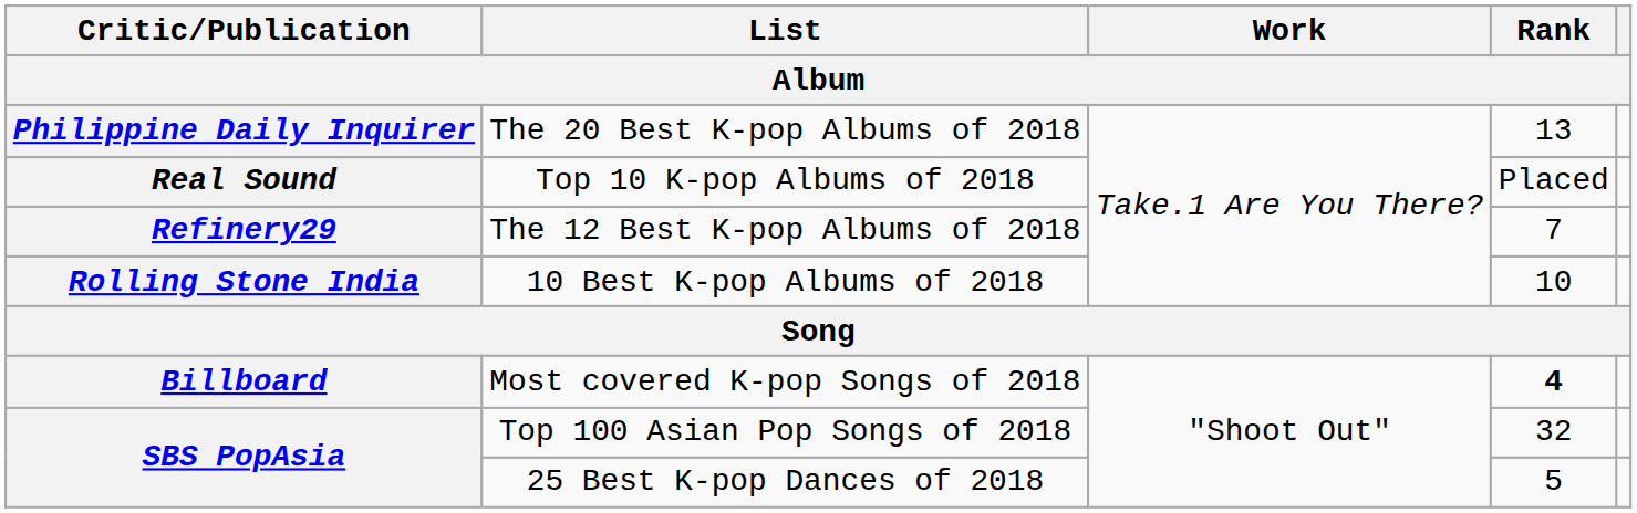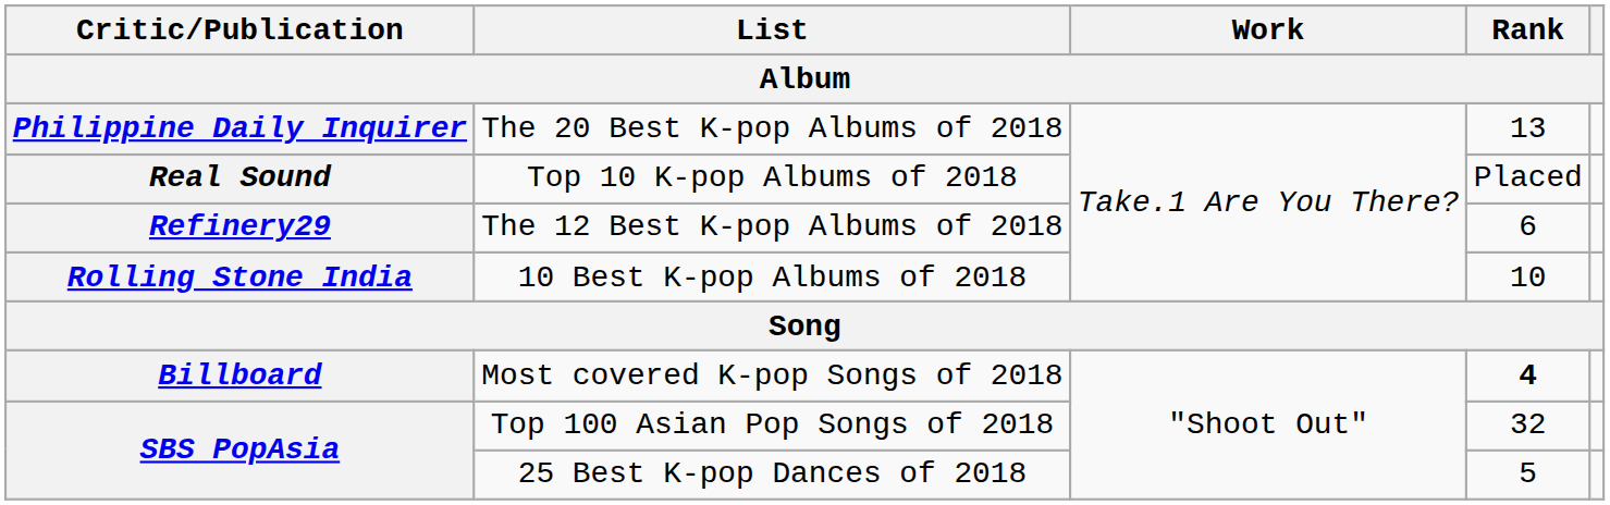The 12 Best K-pop Albums of 2018 | Rank: 7 -> 6
